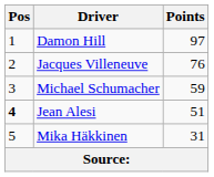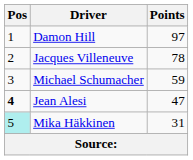Jacques Villeneuve | Points: 76 -> 78
Jean Alesi | Points: 51 -> 47
Mika Häkkinen | Pos: no background -> paleturquoise background
